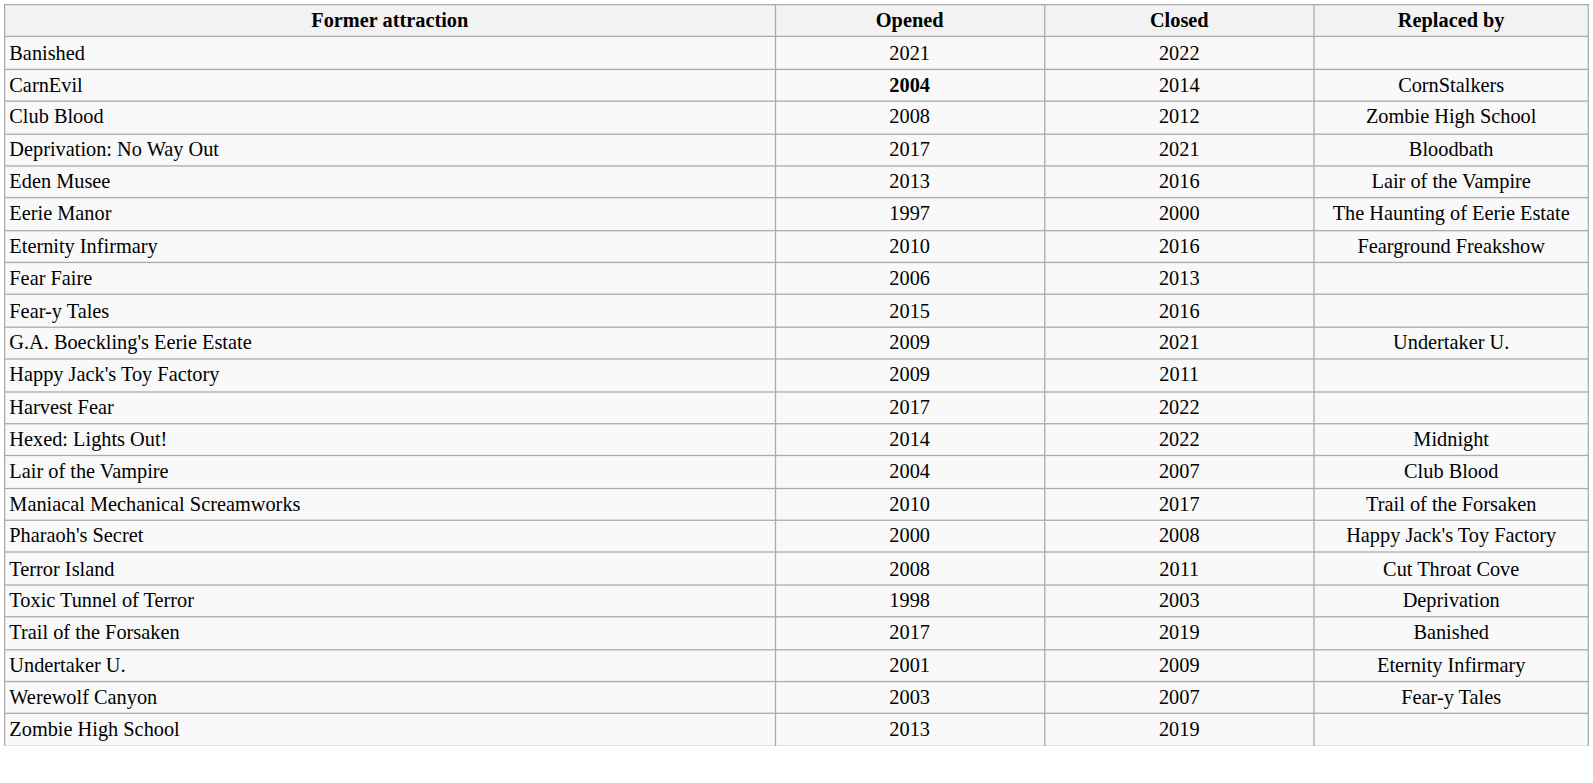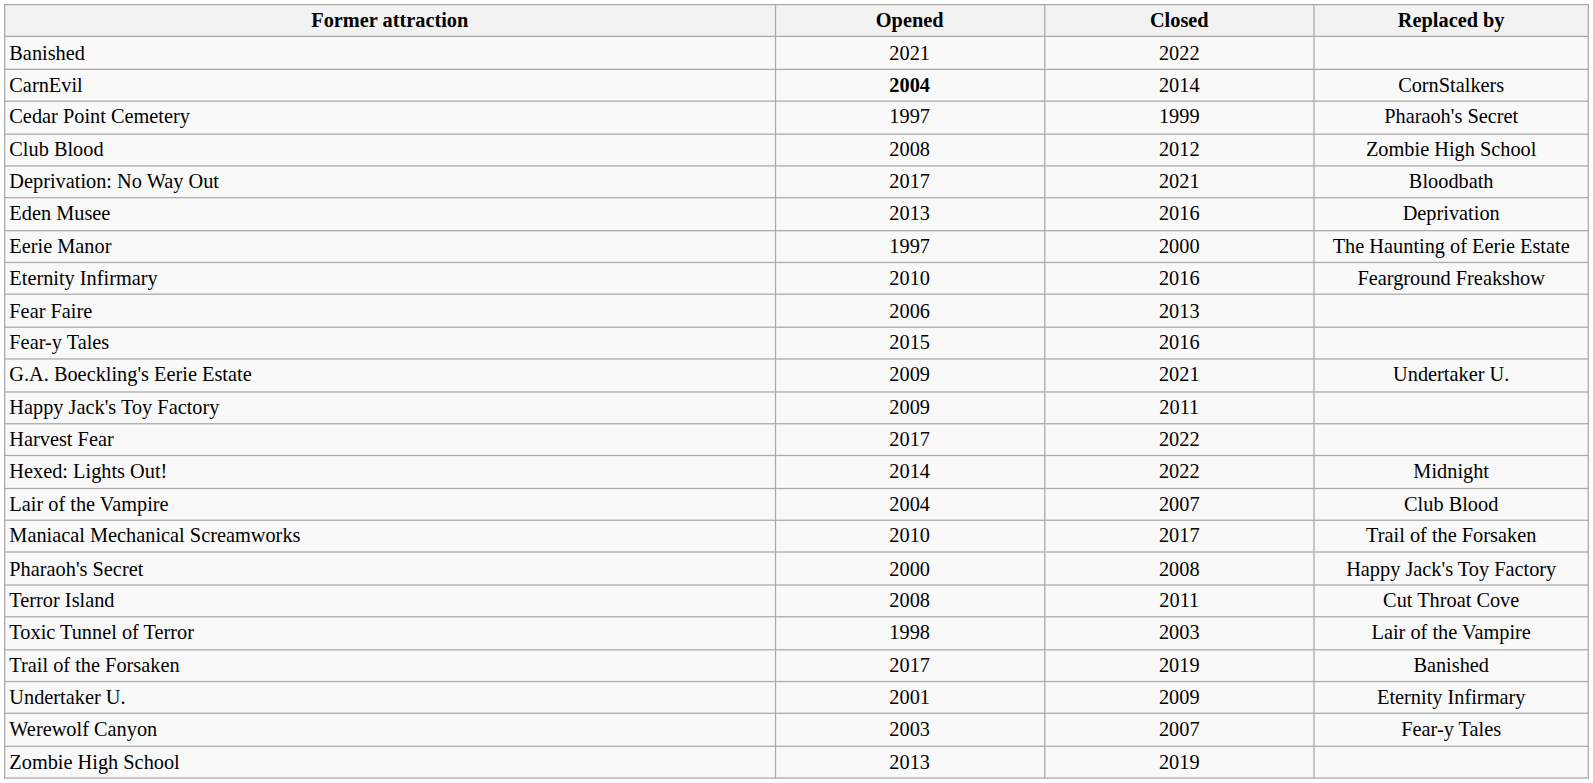+ row: Cedar Point Cemetery | 1997 | 1999 | Pharaoh's Secret
Eden Musee | Replaced by: Lair of the Vampire -> Deprivation
Toxic Tunnel of Terror | Replaced by: Deprivation -> Lair of the Vampire
